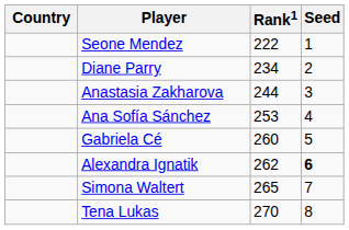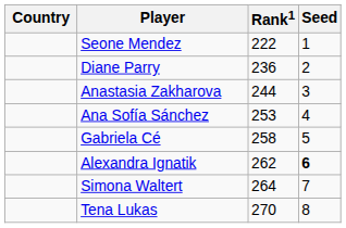Diane Parry | Rank1: 234 -> 236
Gabriela Cé | Rank1: 260 -> 258
Simona Waltert | Rank1: 265 -> 264
